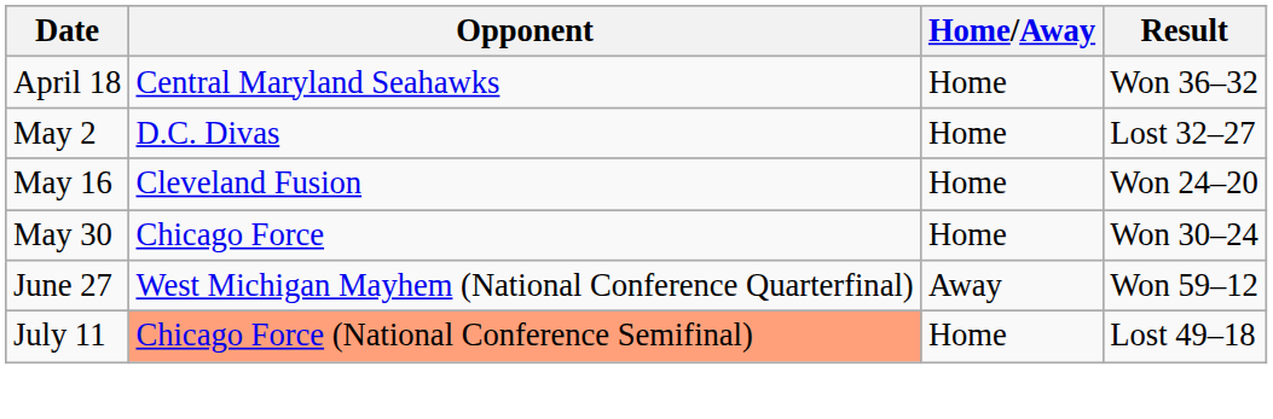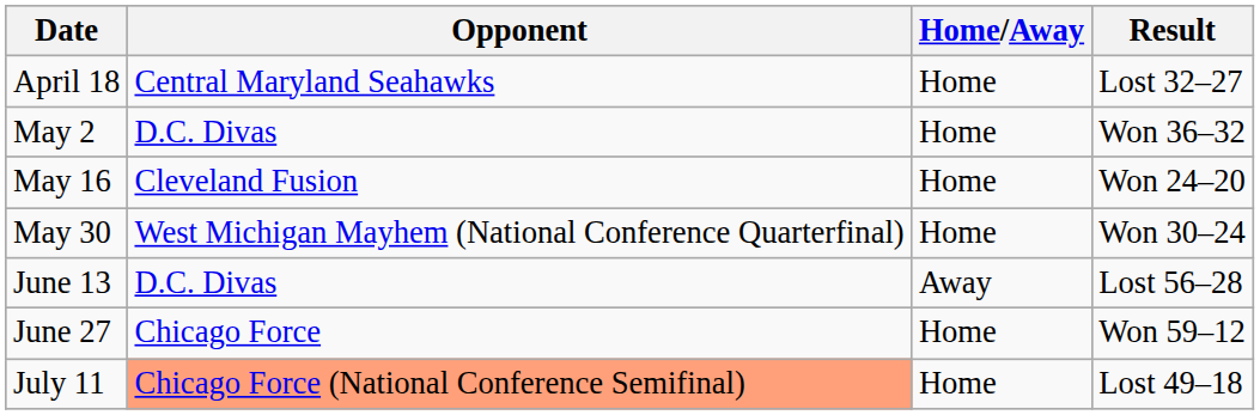April 18 | Result: Won 36–32 -> Lost 32–27
May 2 | Result: Lost 32–27 -> Won 36–32
May 30 | Opponent: Chicago Force -> West Michigan Mayhem (National Conference Quarterfinal)
+ row: June 13 | D.C. Divas | Away | Lost 56–28
June 27 | Opponent: West Michigan Mayhem (National Conference Quarterfinal) -> Chicago Force
June 27 | Home/Away: Away -> Home
